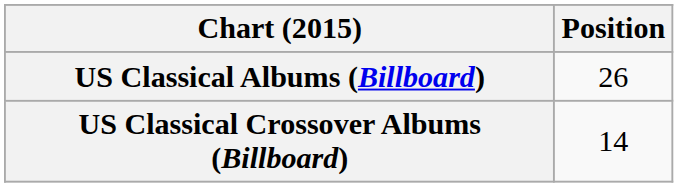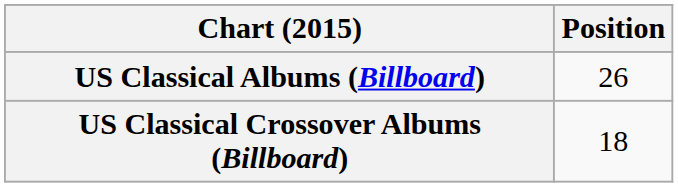US Classical Crossover Albums (Billboard) | Position: 14 -> 18
